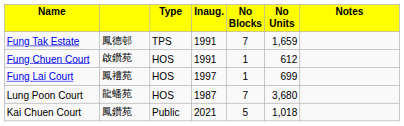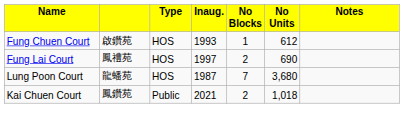- row: Fung Tak Estate | 鳳德邨 | TPS | 1991 | 7 | 1,659
Fung Chuen Court | column 4: 1991 -> 1993
Fung Lai Court | column 5: 1 -> 2
Fung Lai Court | column 6: 699 -> 690
Kai Chuen Court | column 5: 5 -> 2
